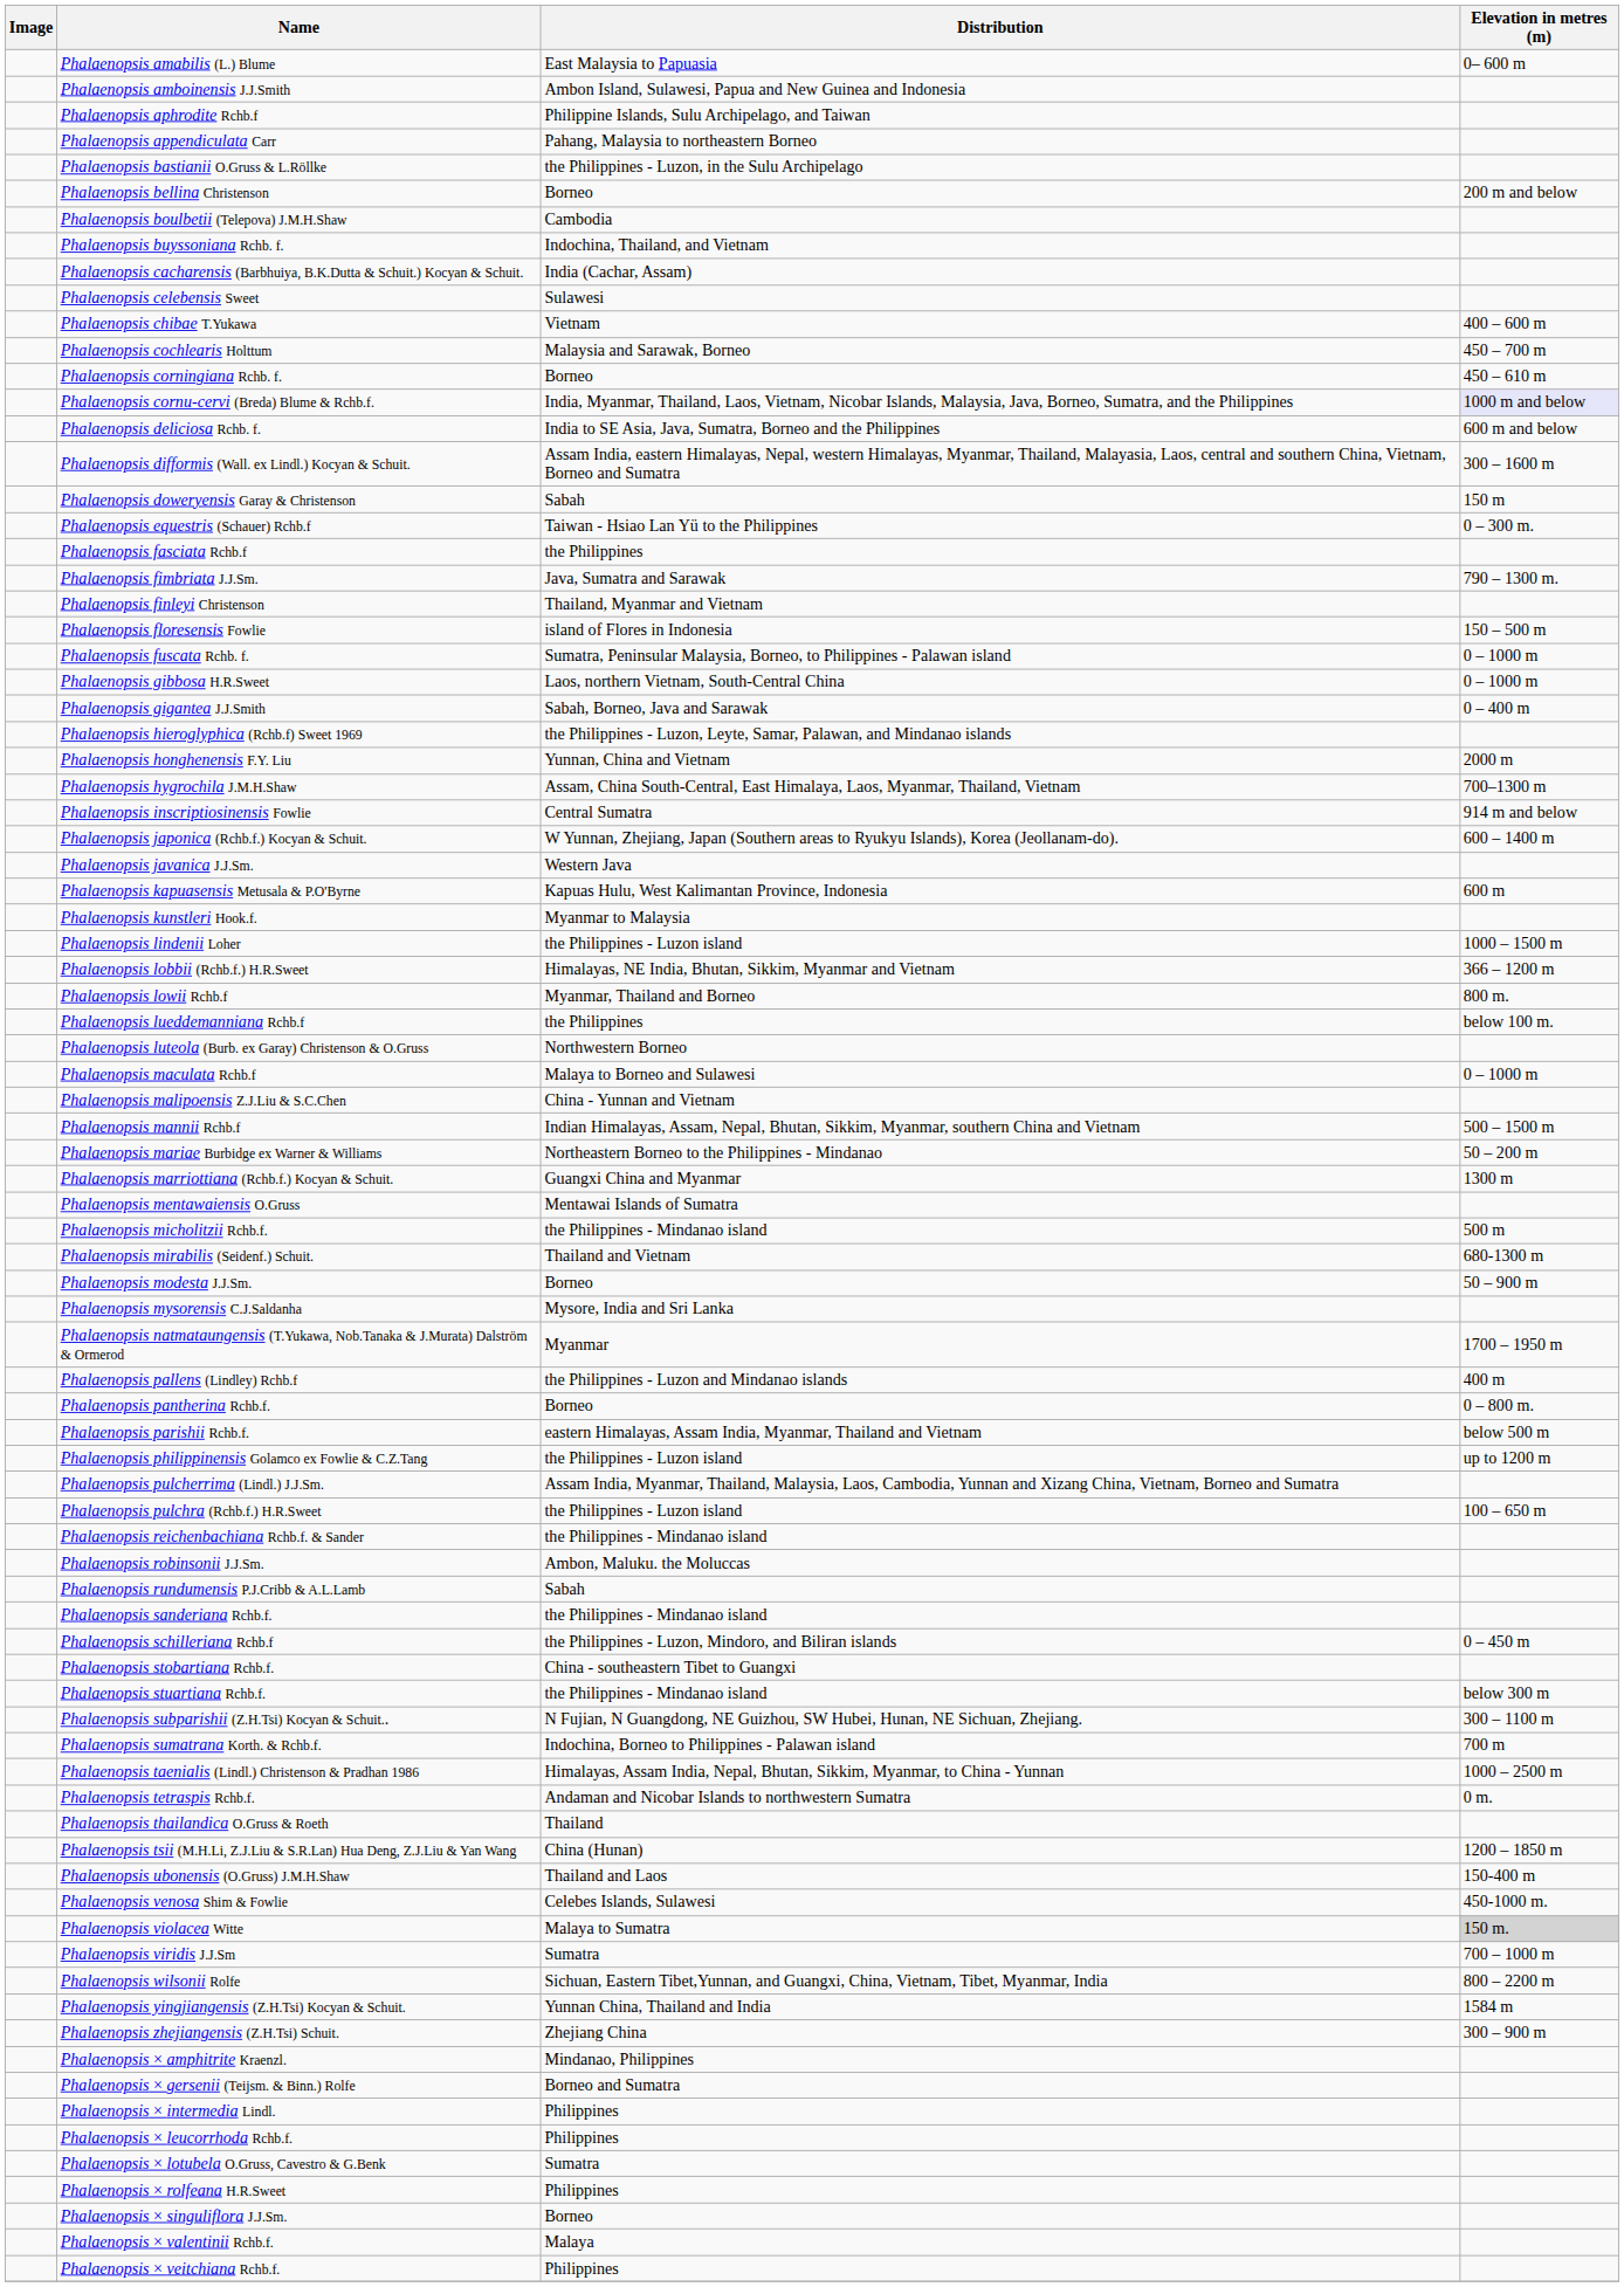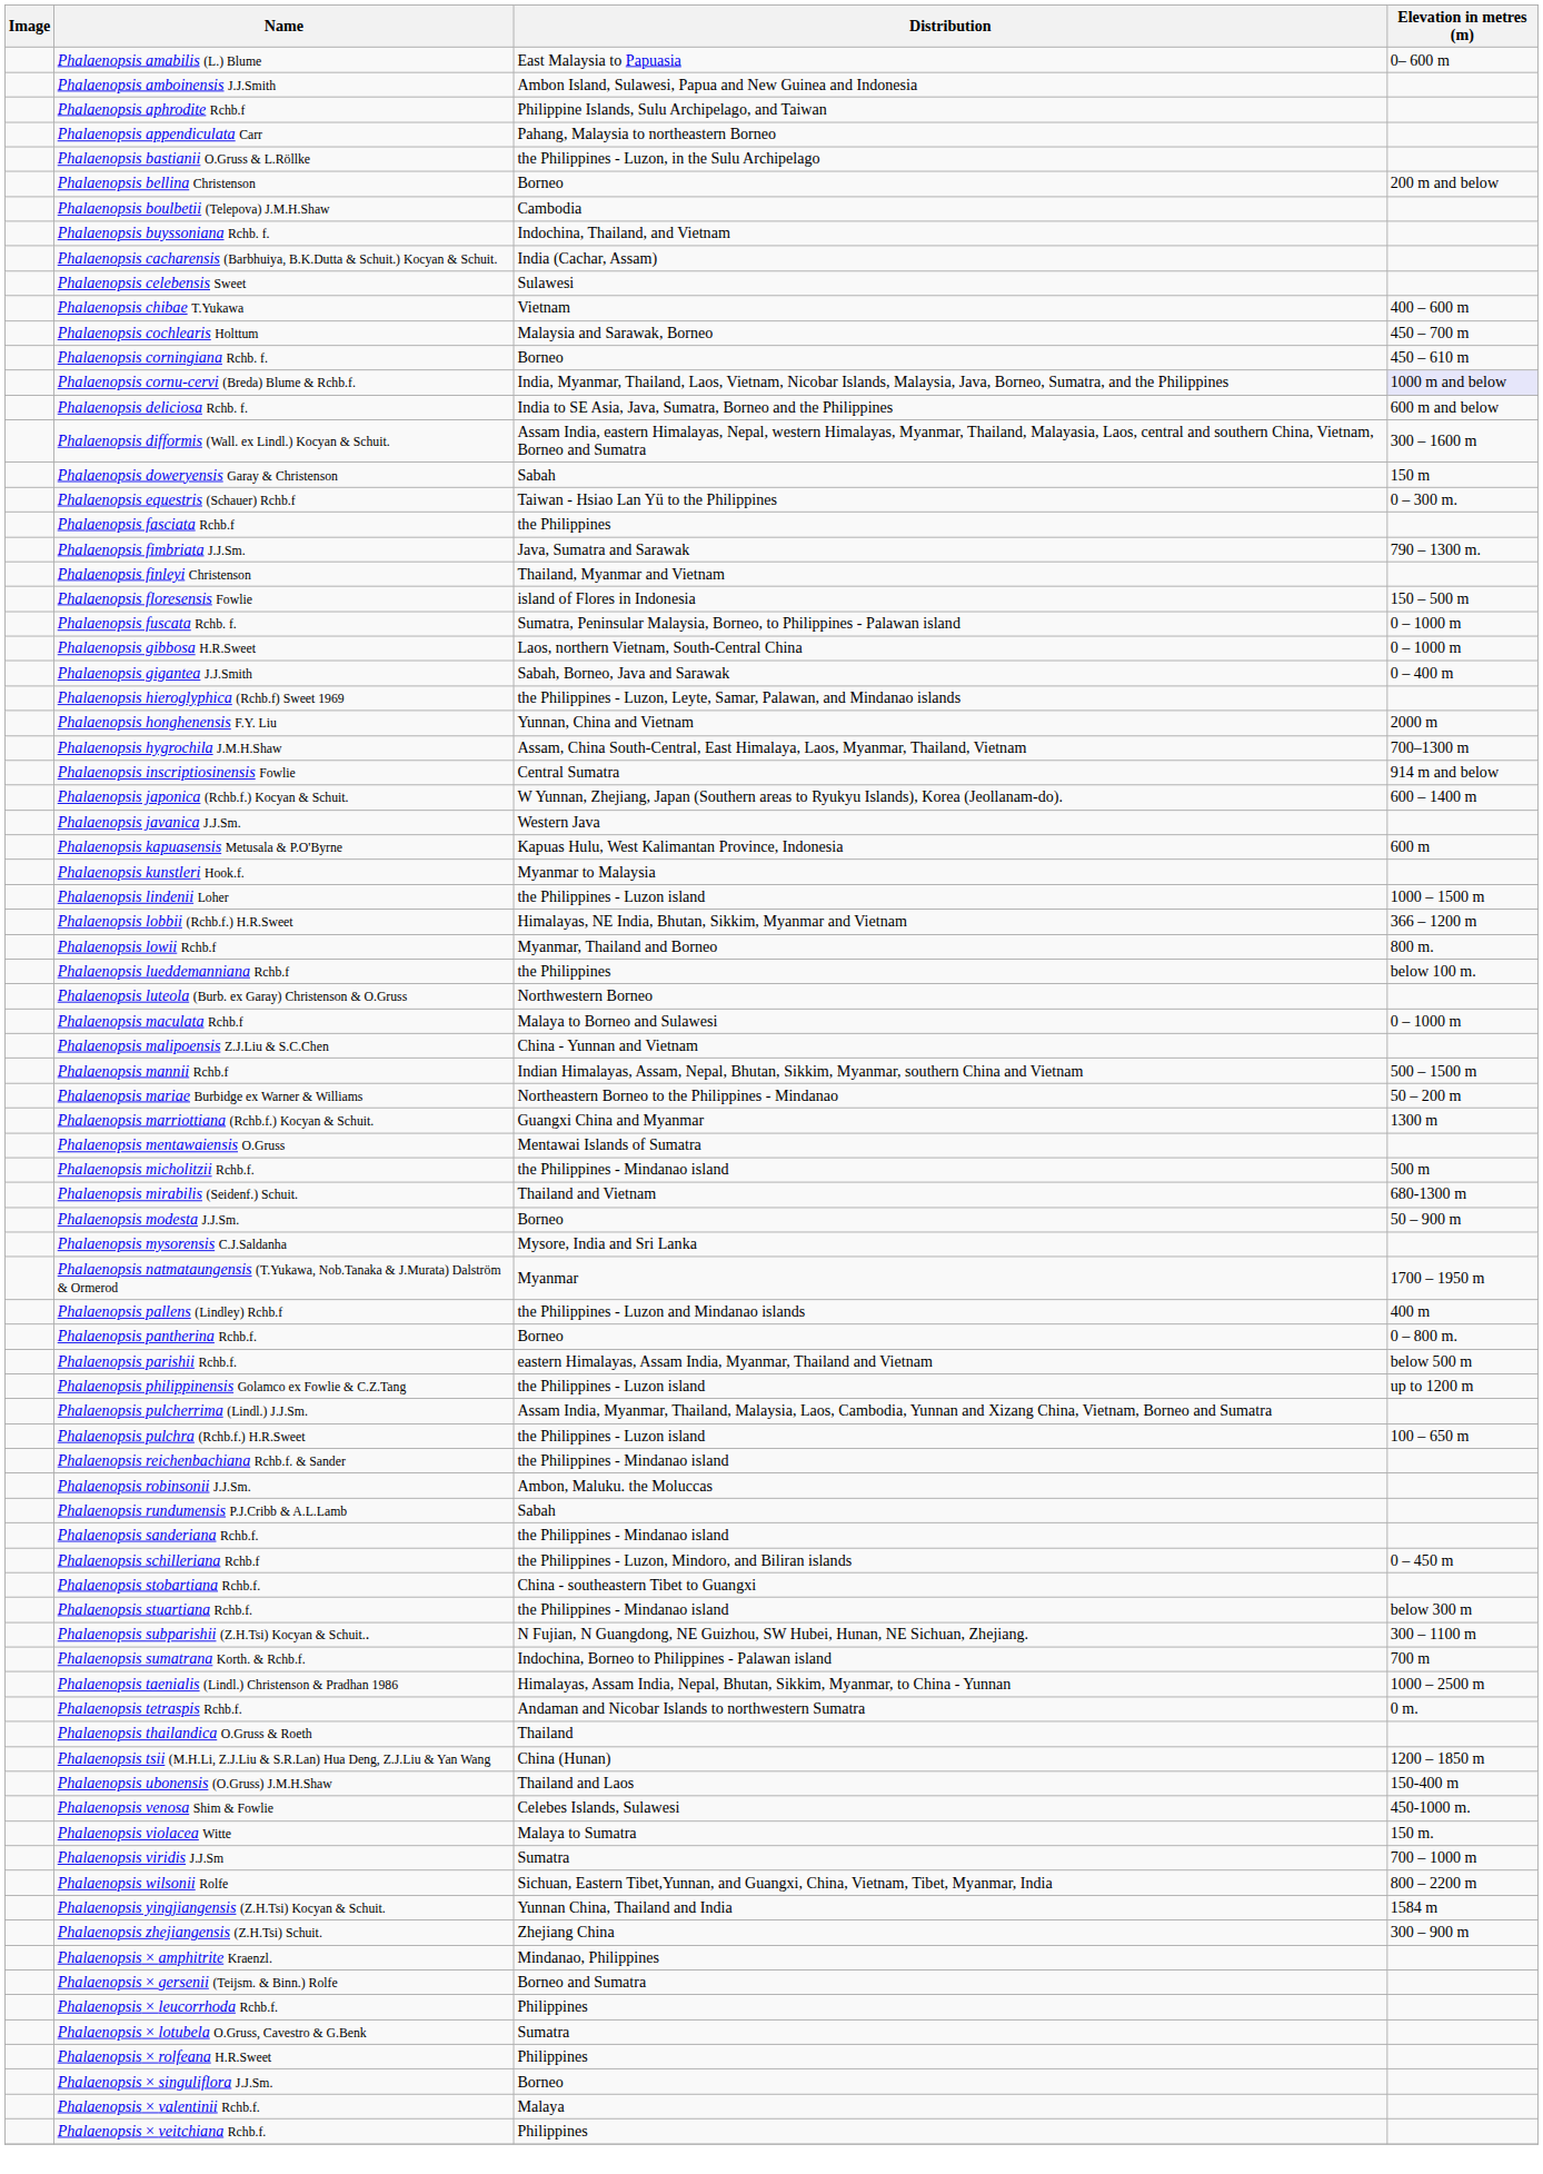Phalaenopsis violacea Witte | Elevation in metres (m): lightgrey background -> no background
- row: Phalaenopsis × intermedia Lindl. | Philippines
